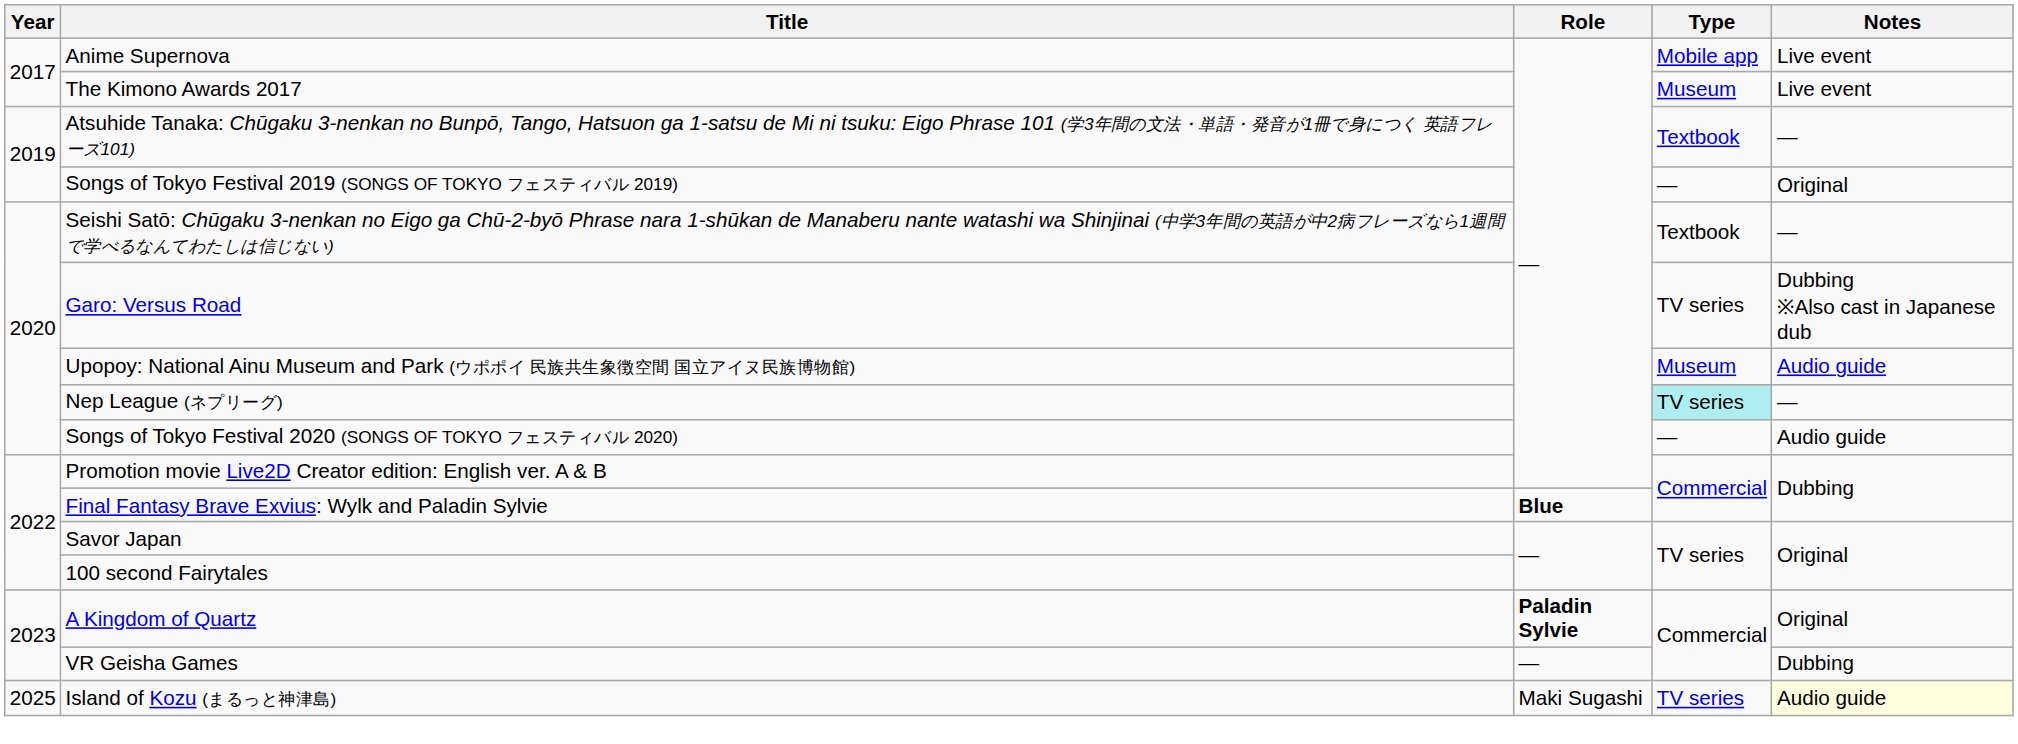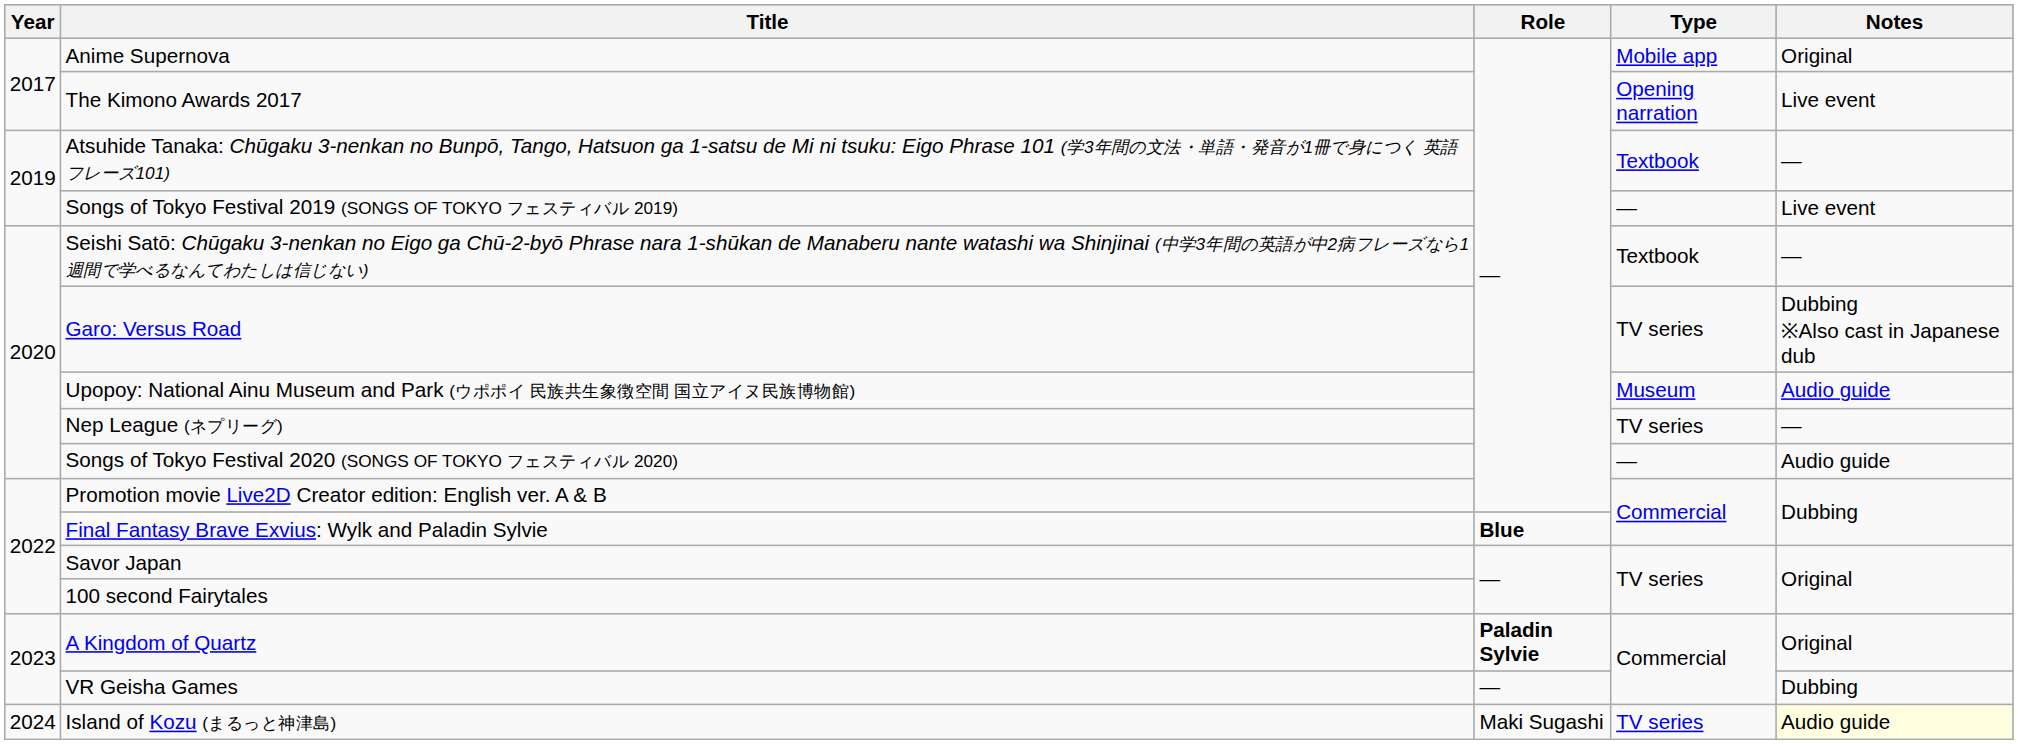Anime Supernova | Notes: Live event -> Original
The Kimono Awards 2017 | Type: Museum -> Opening narration
Songs of Tokyo Festival 2019 (SONGS OF TOKYO フェスティバル 2019) | Notes: Original -> Live event
Nep League (ネプリーグ) | Type: paleturquoise background -> no background
Island of Kozu (まるっと神津島) | Year: 2025 -> 2024
